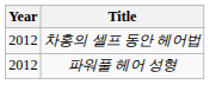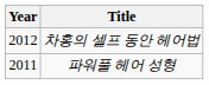파워풀 헤어 성형 | Year: 2012 -> 2011
